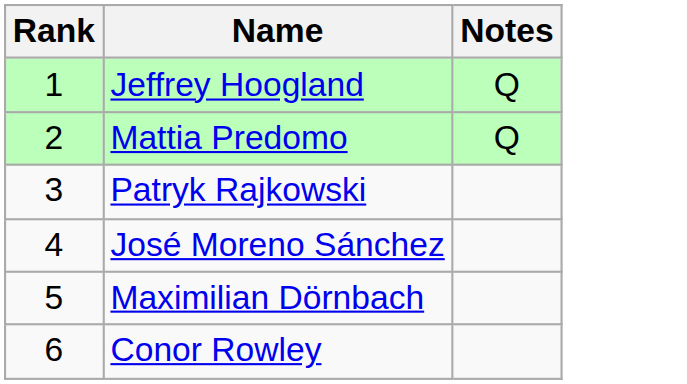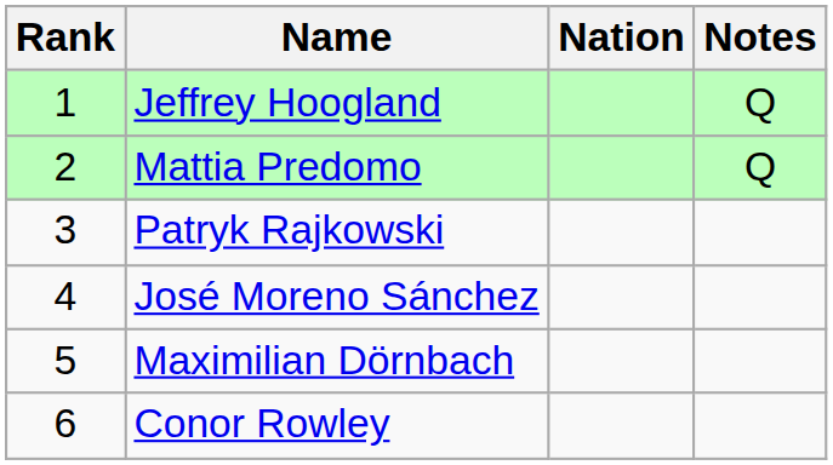+ column: Nation
